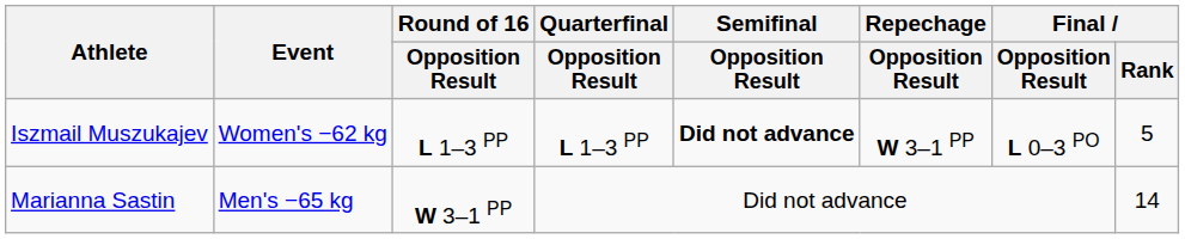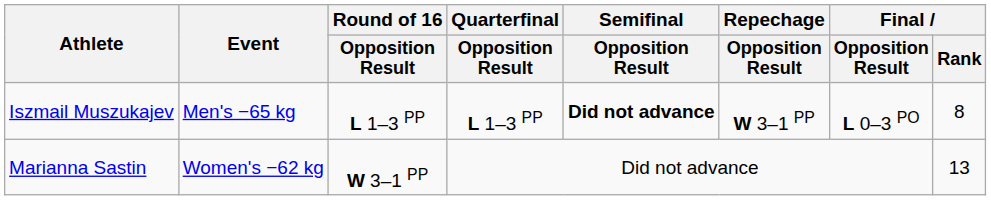Iszmail Muszukajev | Event: Women's −62 kg -> Men's −65 kg
Iszmail Muszukajev | Final / Rank: 5 -> 8
Marianna Sastin | Event: Men's −65 kg -> Women's −62 kg
Marianna Sastin | Final / Rank: 14 -> 13
